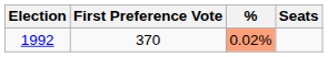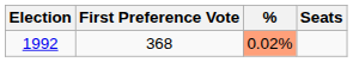1992 | First Preference Vote: 370 -> 368
